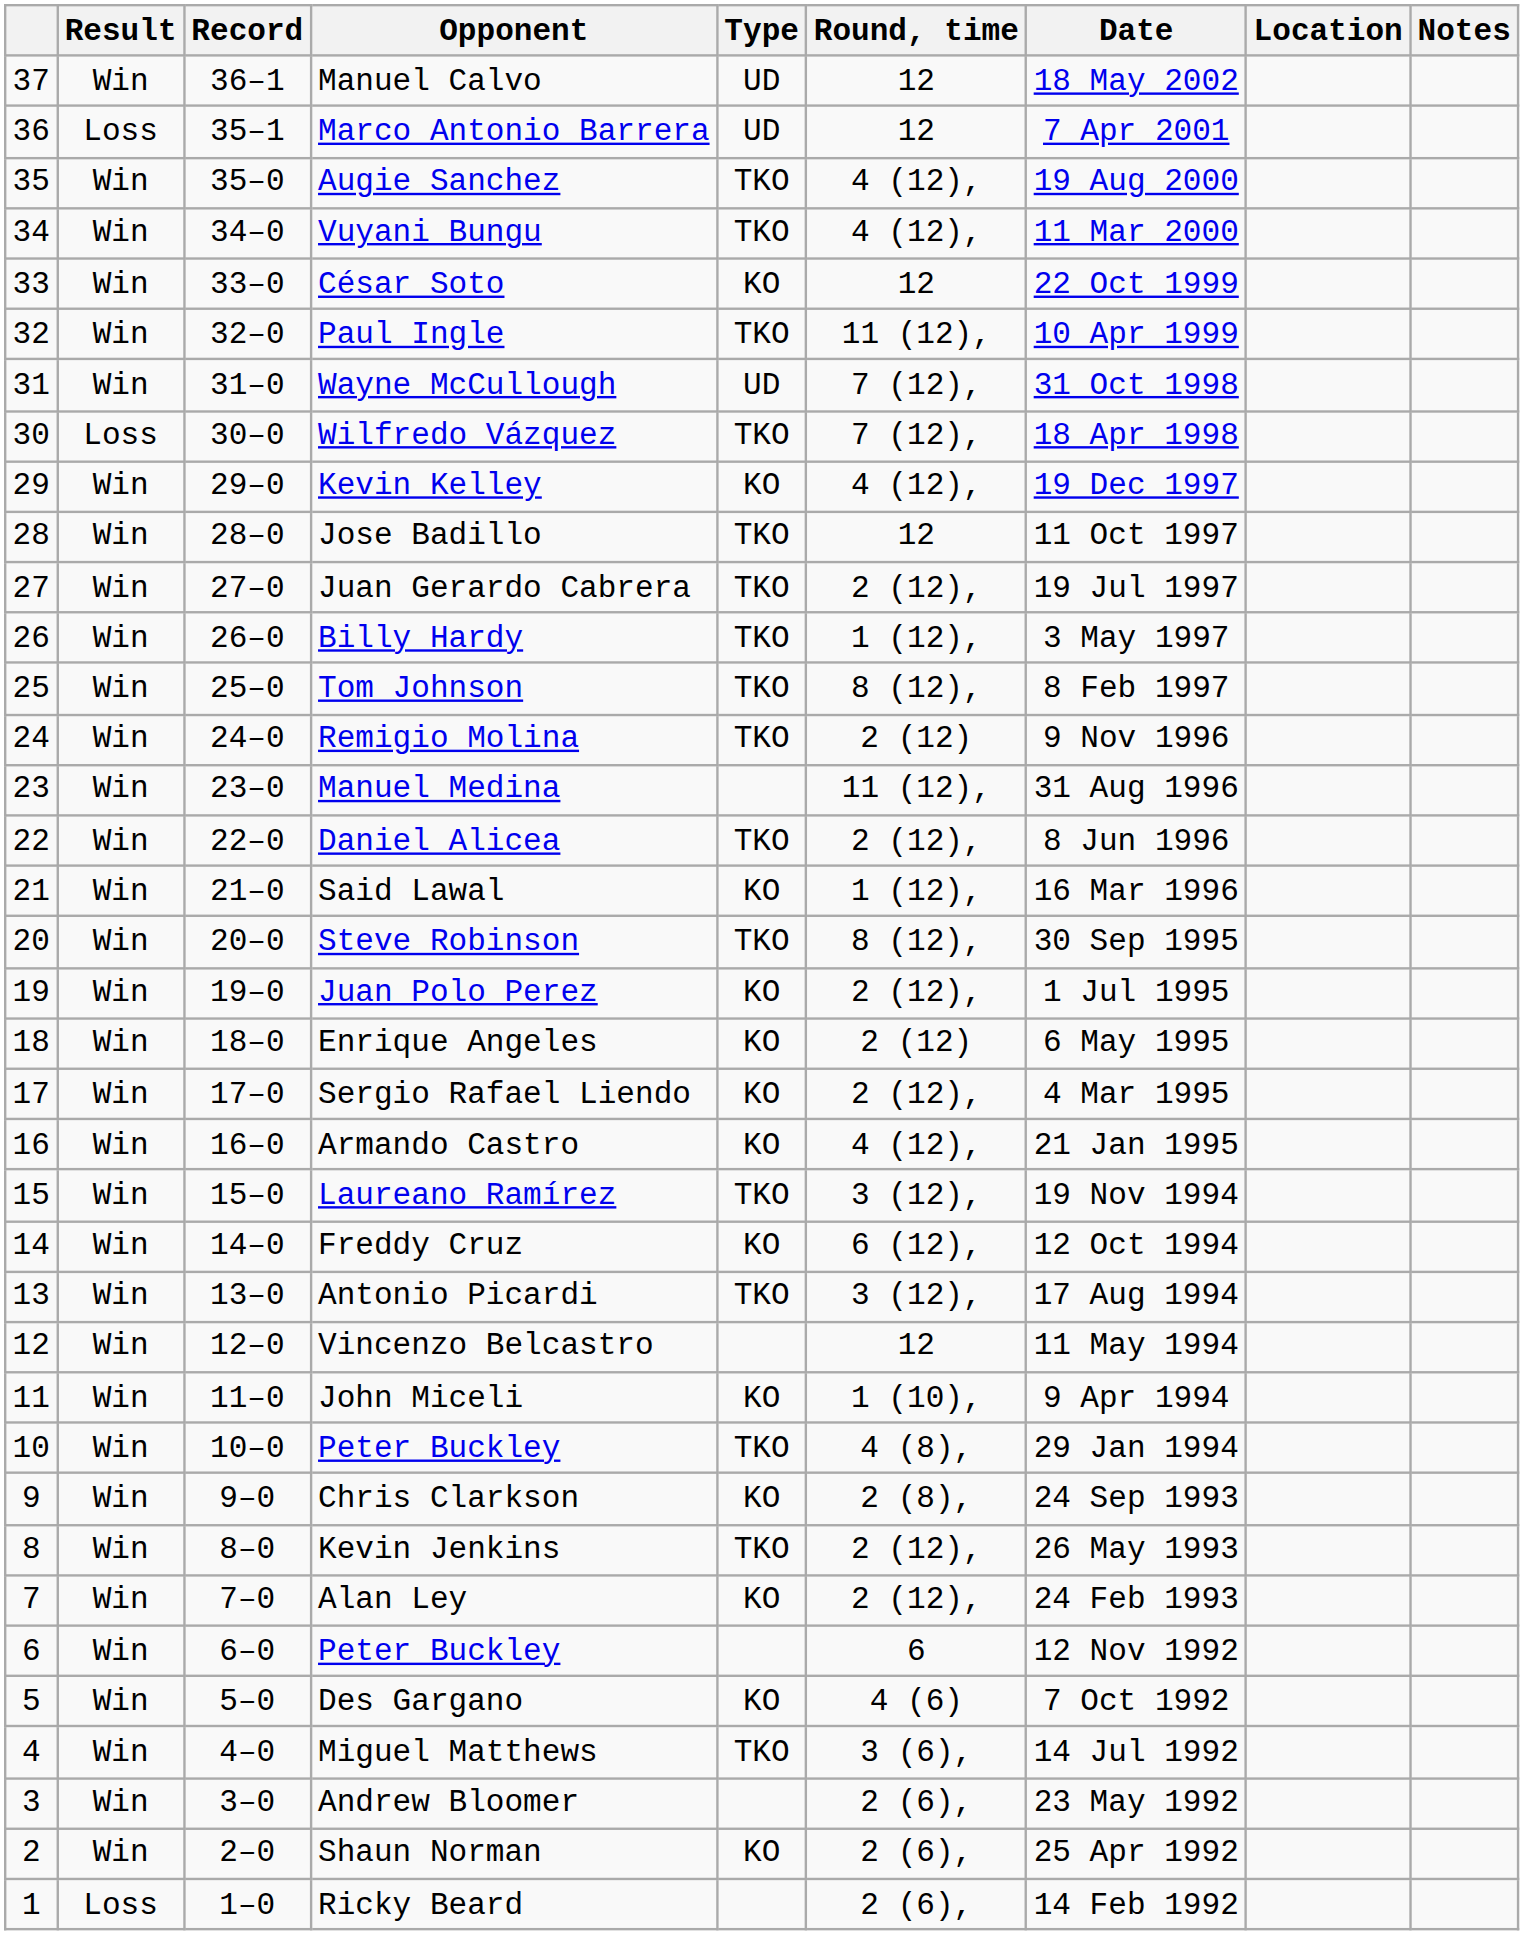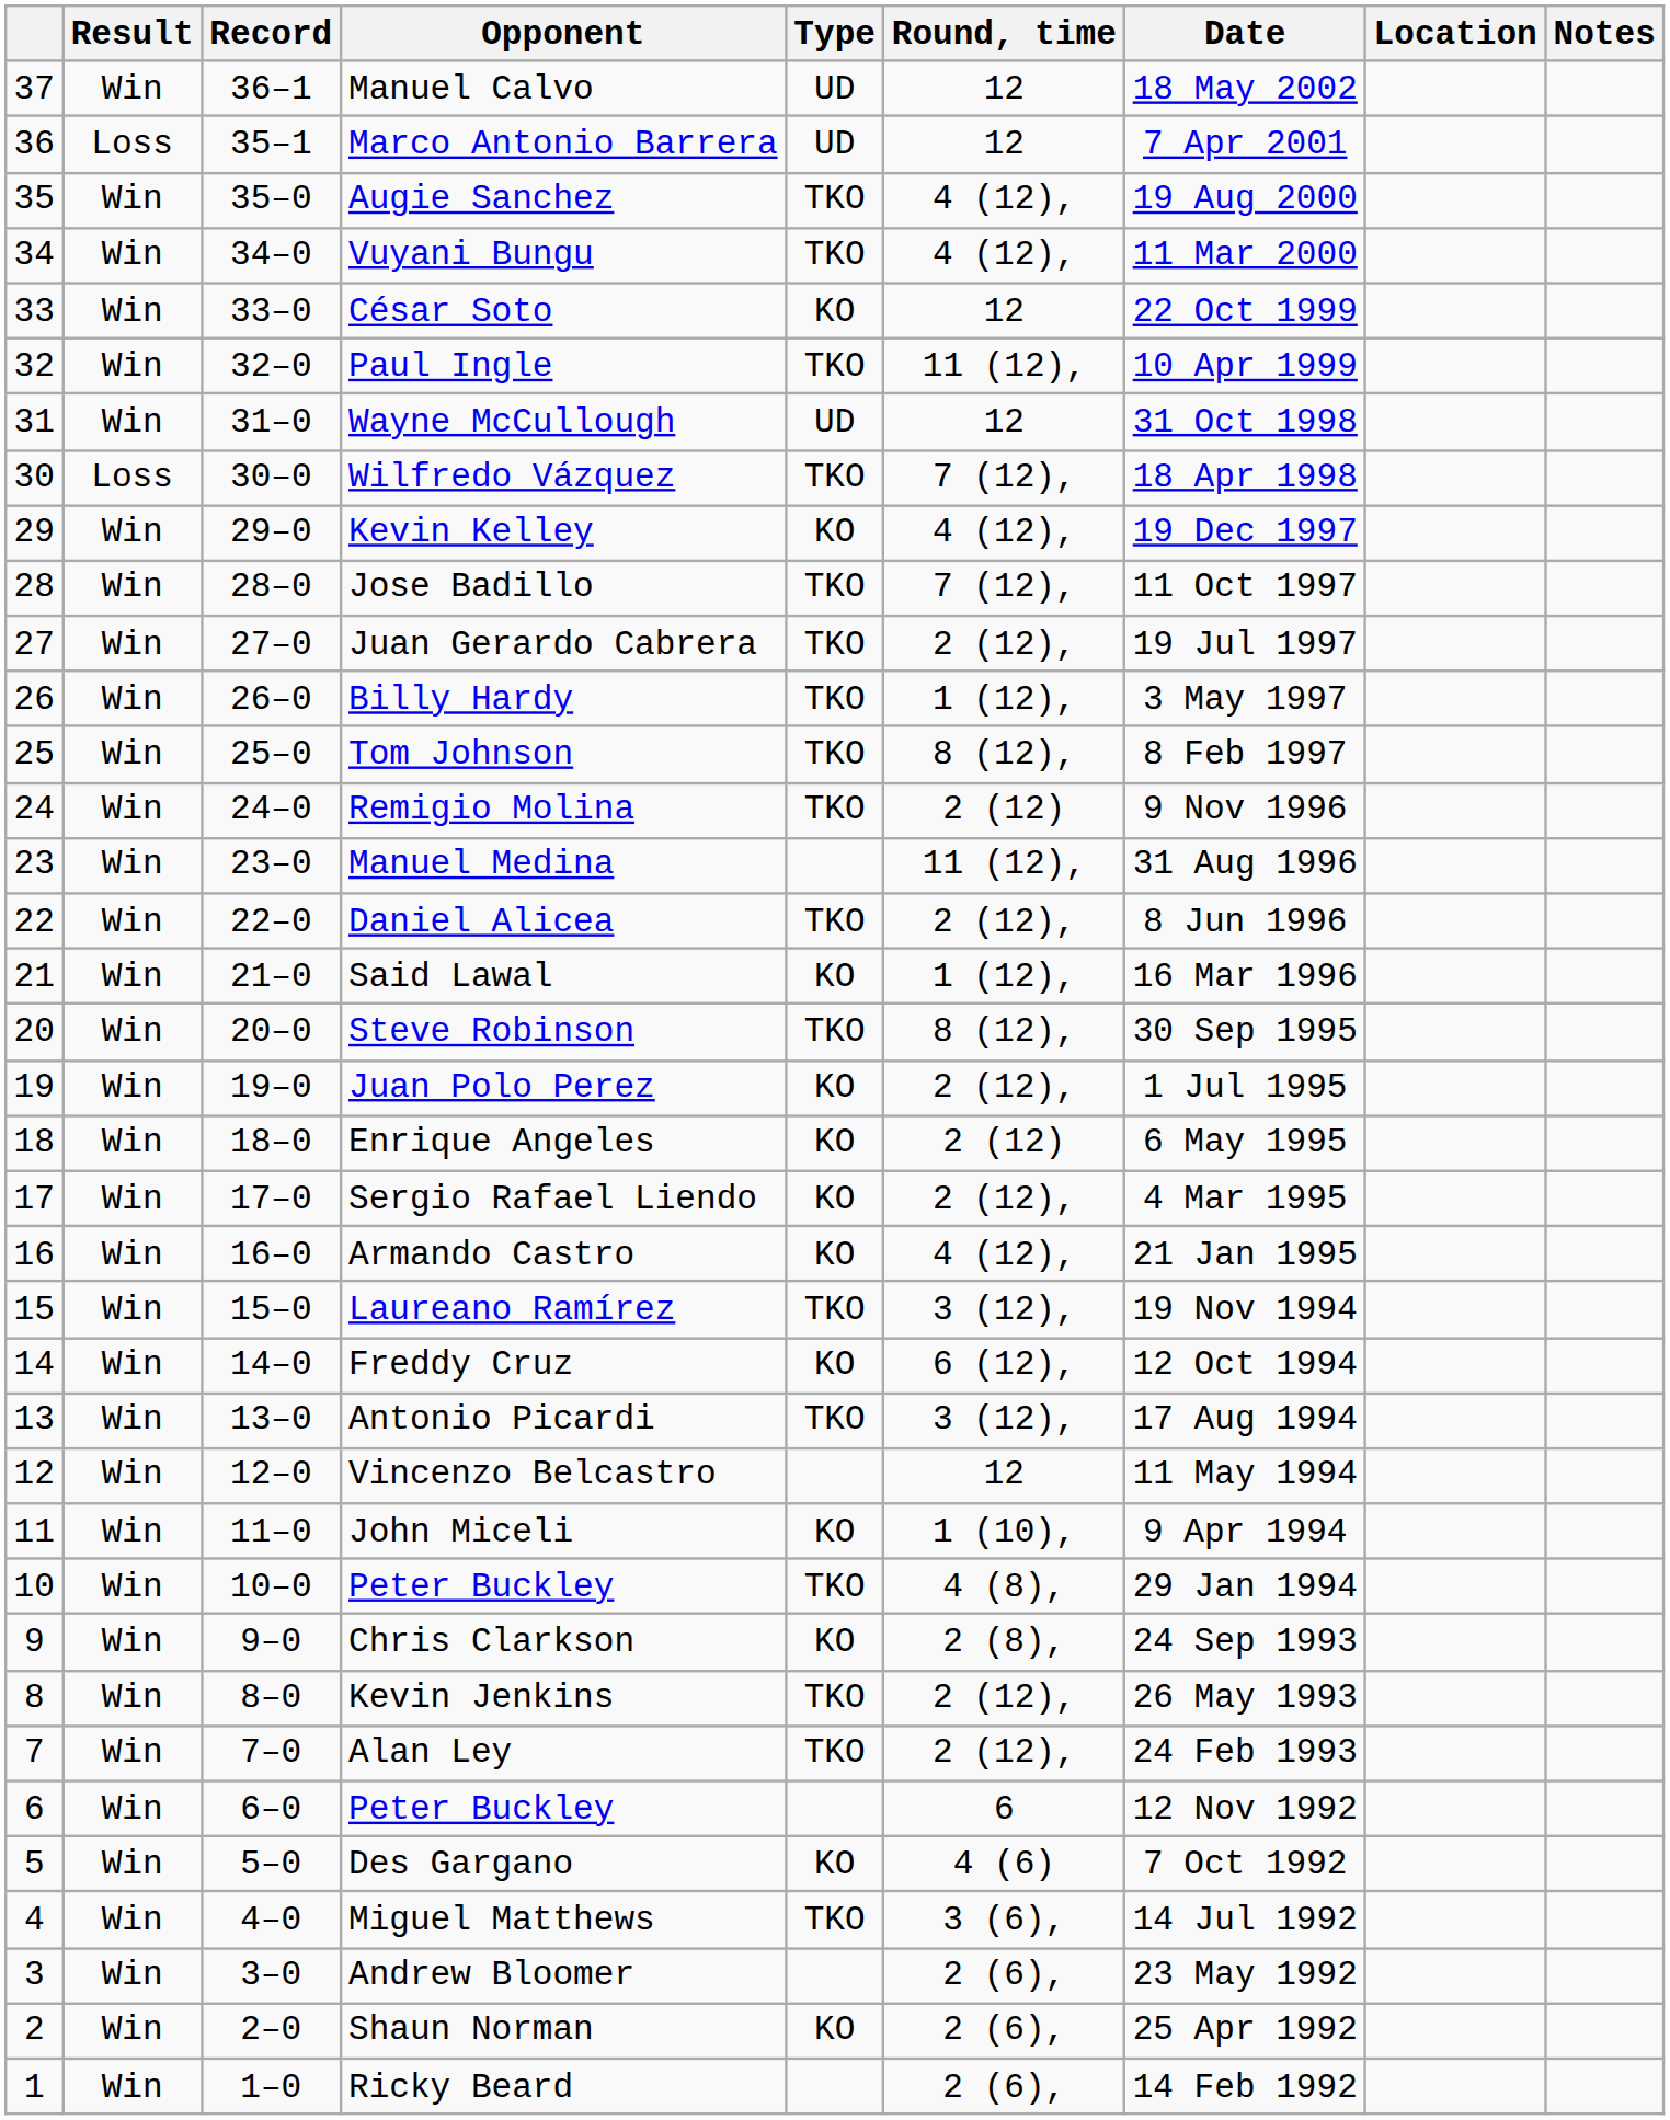Wayne McCullough | Round, time: 7 (12), -> 12
Jose Badillo | Round, time: 12 -> 7 (12),
Alan Ley | Type: KO -> TKO
Ricky Beard | Result: Loss -> Win
